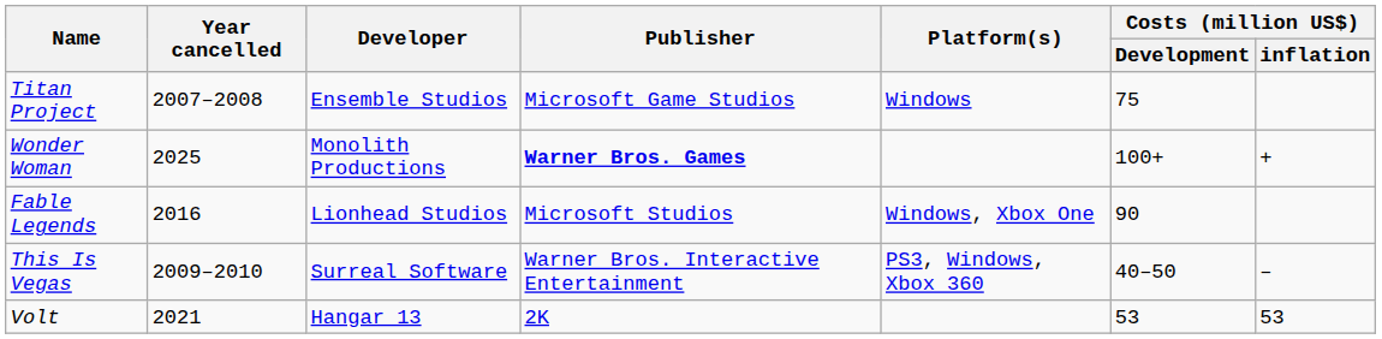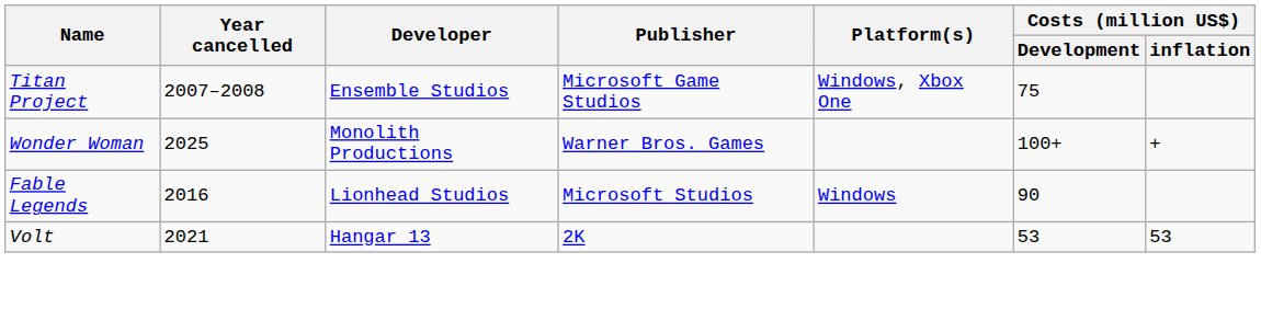Titan Project | Platform(s): Windows -> Windows, Xbox One
Wonder Woman | Publisher: bold -> normal
Fable Legends | Platform(s): Windows, Xbox One -> Windows
- row: This Is Vegas | 2009–2010 | Surreal Software | Warner Bros. Interactive Entertainment | PS3, Windows, Xbox 360 | 40–50 | –
